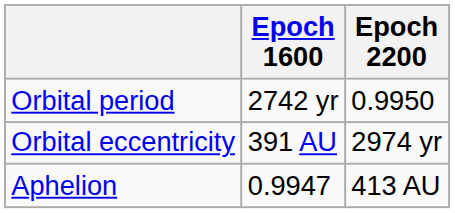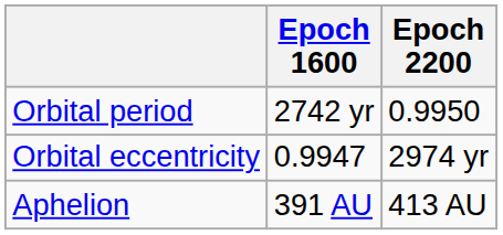Orbital eccentricity | Epoch 1600: 391 AU -> 0.9947
Aphelion | Epoch 1600: 0.9947 -> 391 AU
